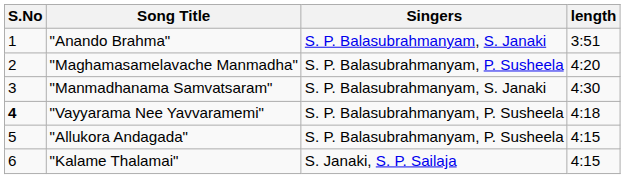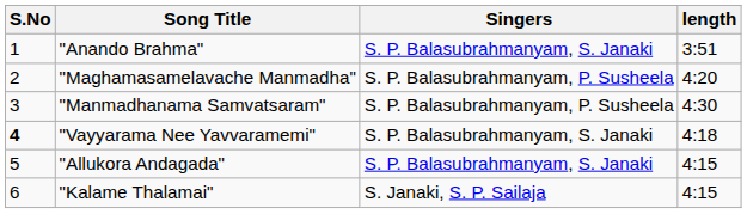"Manmadhanama Samvatsaram" | Singers: S. P. Balasubrahmanyam, S. Janaki -> S. P. Balasubrahmanyam, P. Susheela
"Vayyarama Nee Yavvaramemi" | Singers: S. P. Balasubrahmanyam, P. Susheela -> S. P. Balasubrahmanyam, S. Janaki
"Allukora Andagada" | Singers: S. P. Balasubrahmanyam, P. Susheela -> S. P. Balasubrahmanyam, S. Janaki
